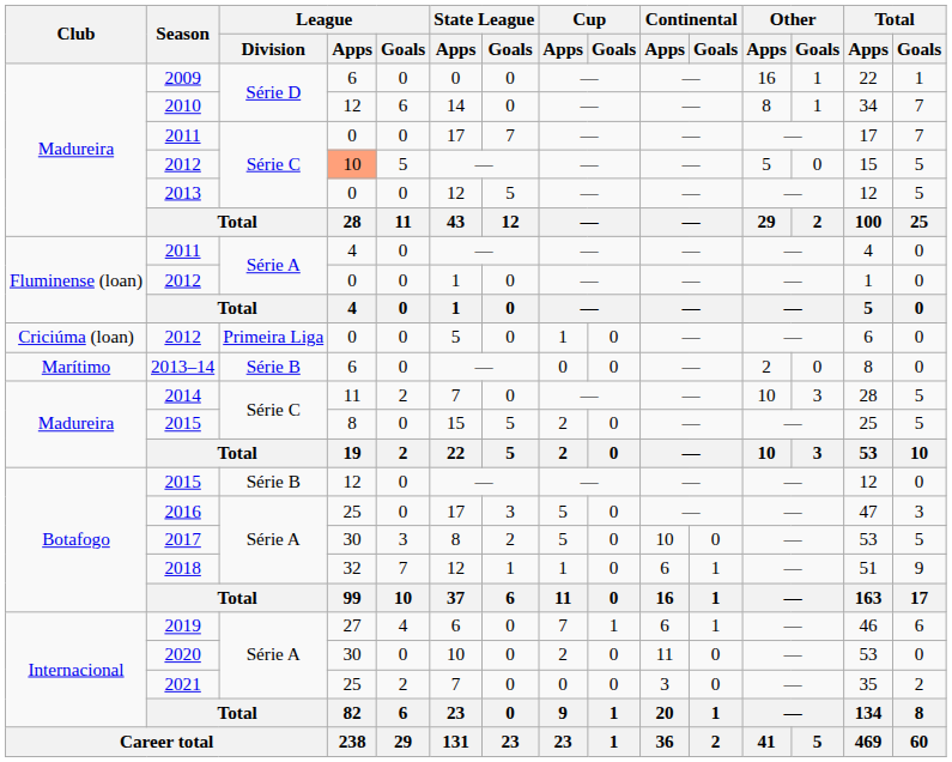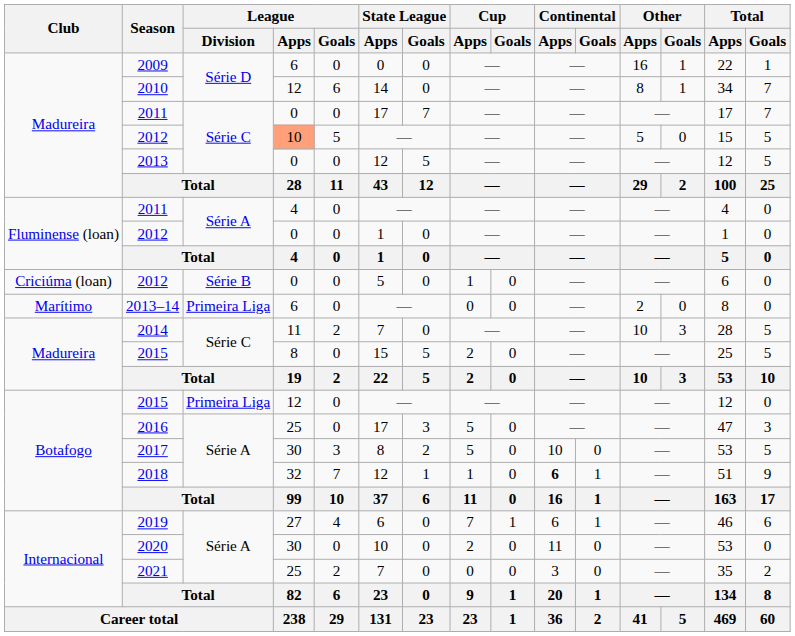Criciúma (loan) / 2012 | League / Division: Primeira Liga -> Série B
2013–14 | League / Division: Série B -> Primeira Liga
Botafogo / 2015 | League / Division: Série B -> Primeira Liga
2018 | Continental / Apps: normal -> bold
